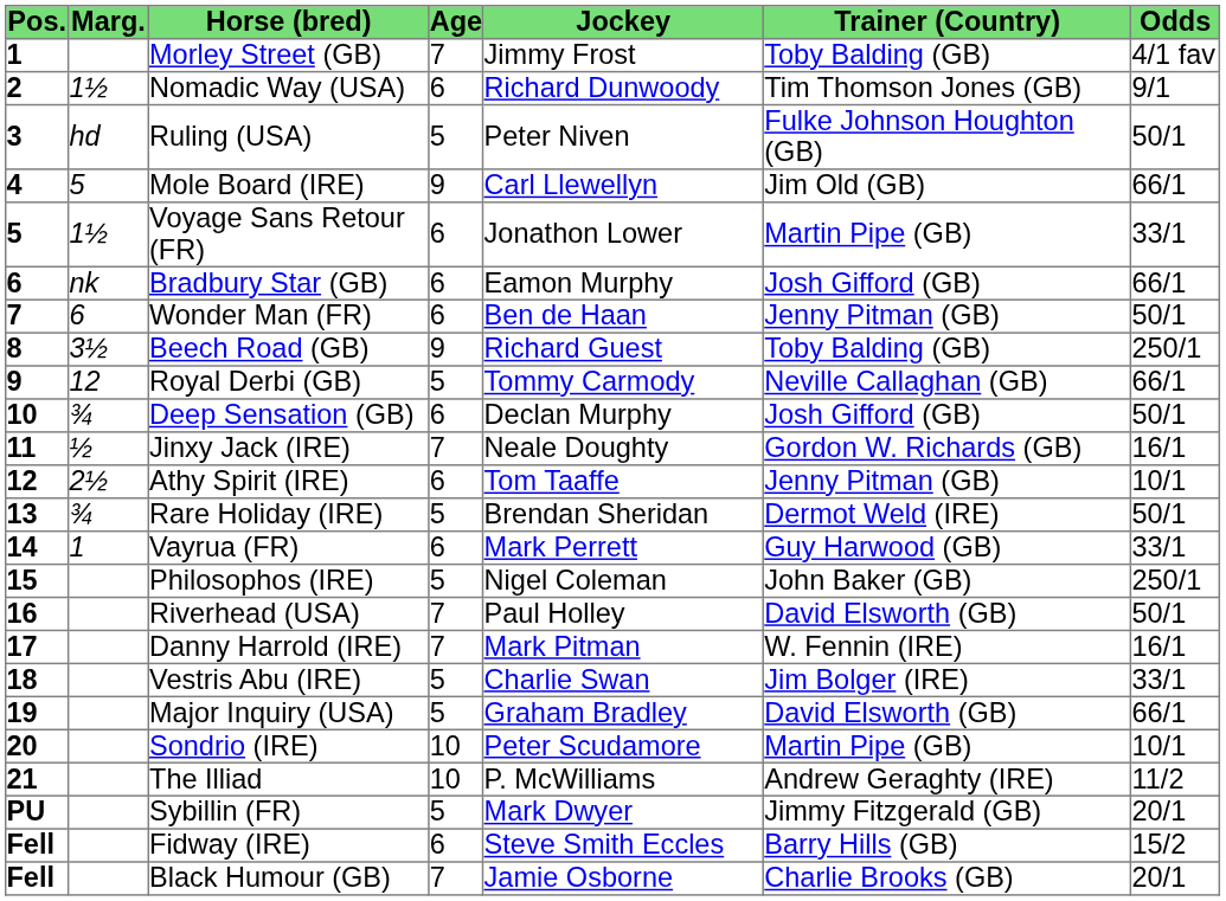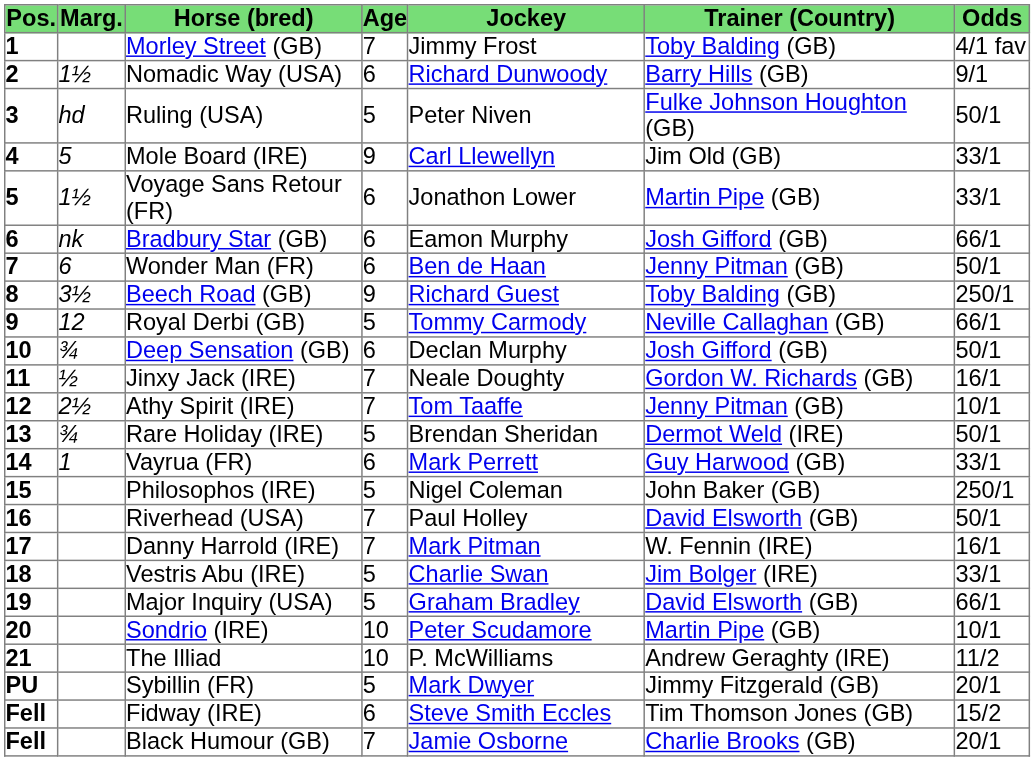Nomadic Way (USA) | Trainer (Country): Tim Thomson Jones (GB) -> Barry Hills (GB)
Mole Board (IRE) | Odds: 66/1 -> 33/1
Athy Spirit (IRE) | Age: 6 -> 7
Fidway (IRE) | Trainer (Country): Barry Hills (GB) -> Tim Thomson Jones (GB)
